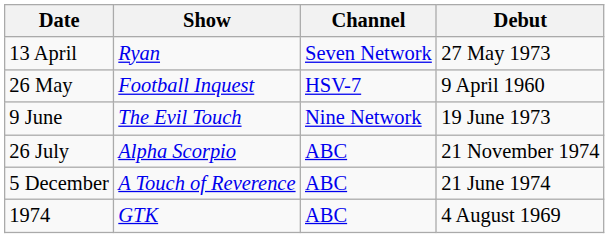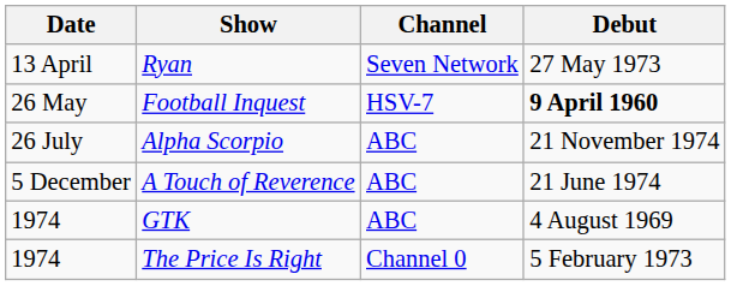Football Inquest | Debut: normal -> bold
- row: 9 June | The Evil Touch | Nine Network | 19 June 1973
+ row: 1974 | The Price Is Right | Channel 0 | 5 February 1973
